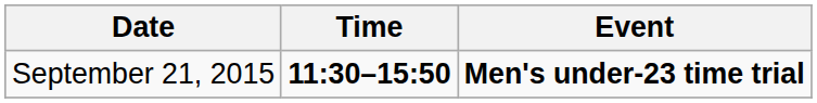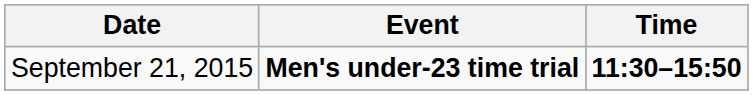columns swapped: Time <-> Event
